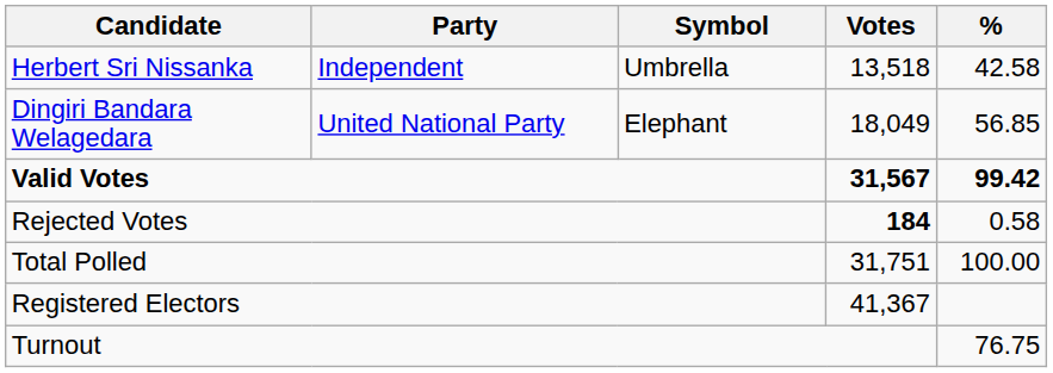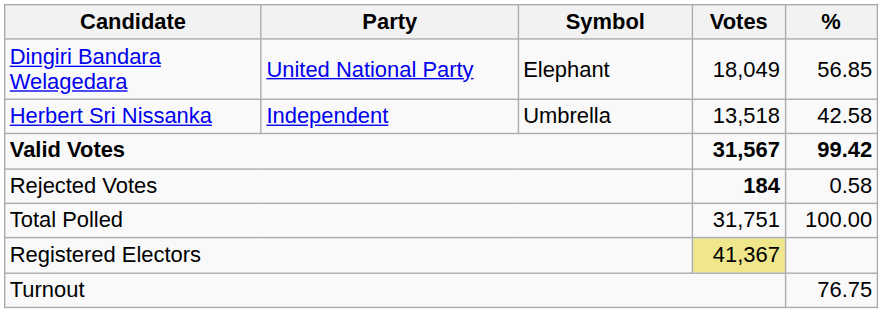rows swapped: Dingiri Bandara Welagedara <-> Herbert Sri Nissanka
Registered Electors | Votes: no background -> khaki background
